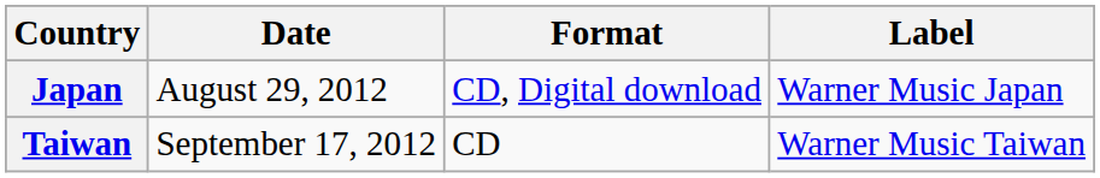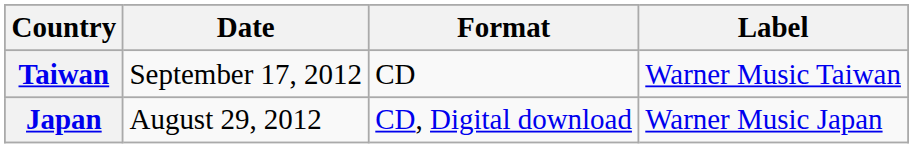rows swapped: Japan <-> Taiwan
